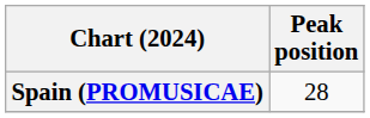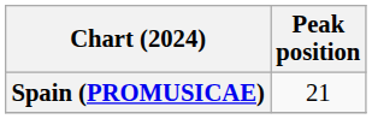Spain (PROMUSICAE) | Peak position: 28 -> 21
